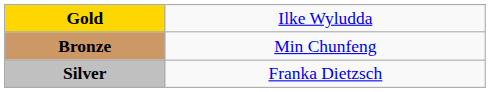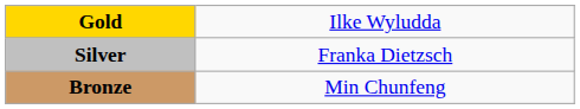rows swapped: Silver <-> Bronze
